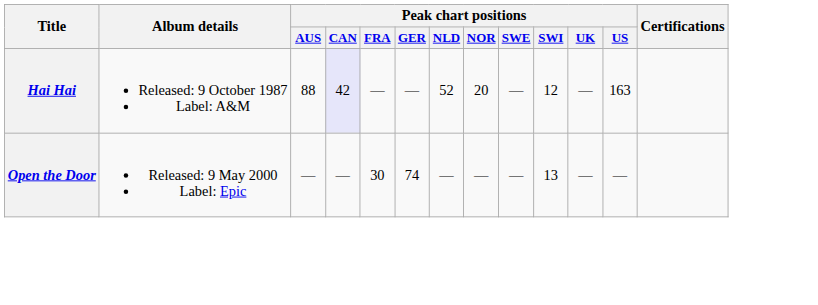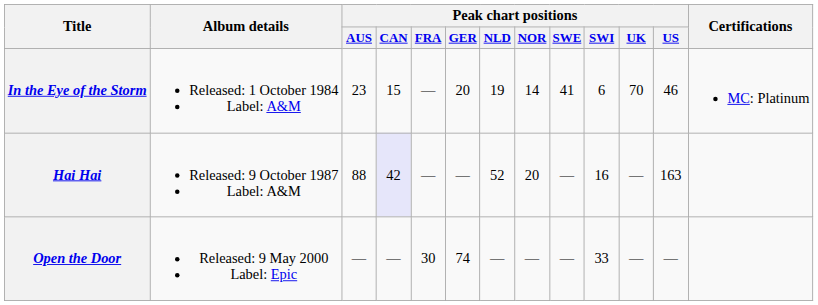+ row: In the Eye of the Storm | Released: 1 October 1984 Label: A&M | 23 | 15 | — | 20 | 19 | 14 | 41 | 6 | 70 | 46 | MC: Platinum
Hai Hai | Peak chart positions / SWI: 12 -> 16
Open the Door | Peak chart positions / SWI: 13 -> 33
